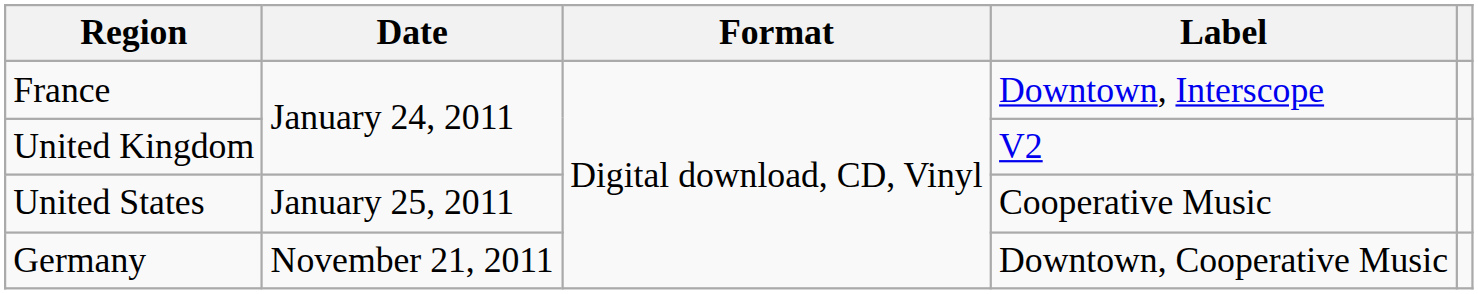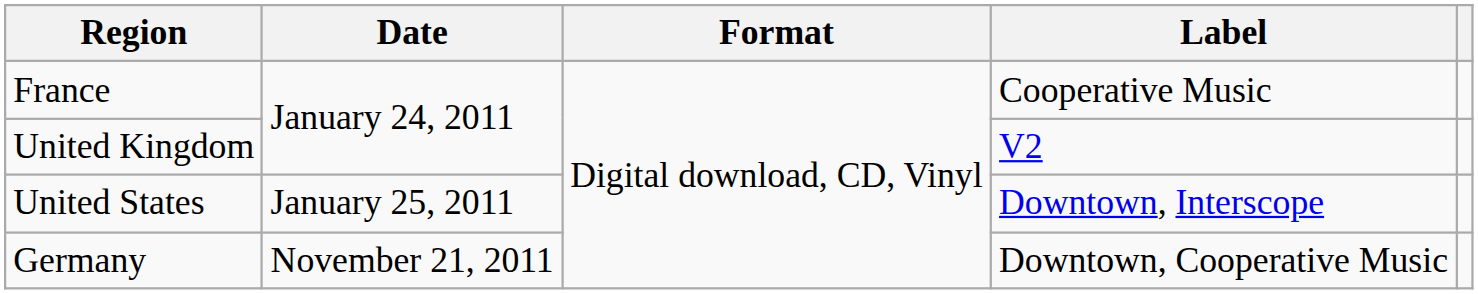France | Label: Downtown, Interscope -> Cooperative Music
United States | Label: Cooperative Music -> Downtown, Interscope
